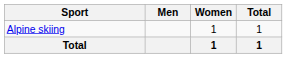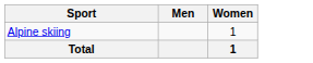- column: Total | 1 | 1
